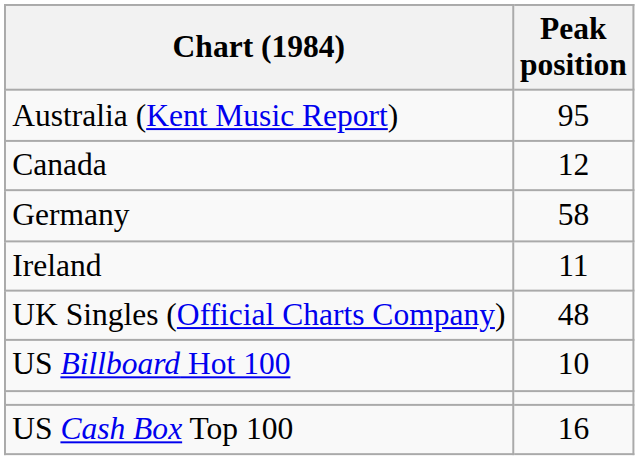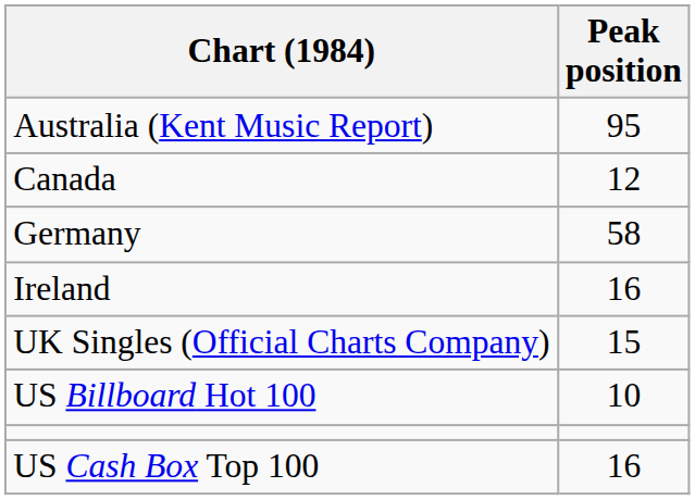Ireland | Peak position: 11 -> 16
UK Singles (Official Charts Company) | Peak position: 48 -> 15
